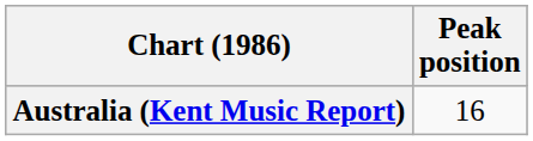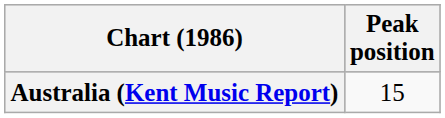Australia (Kent Music Report) | Peak position: 16 -> 15
